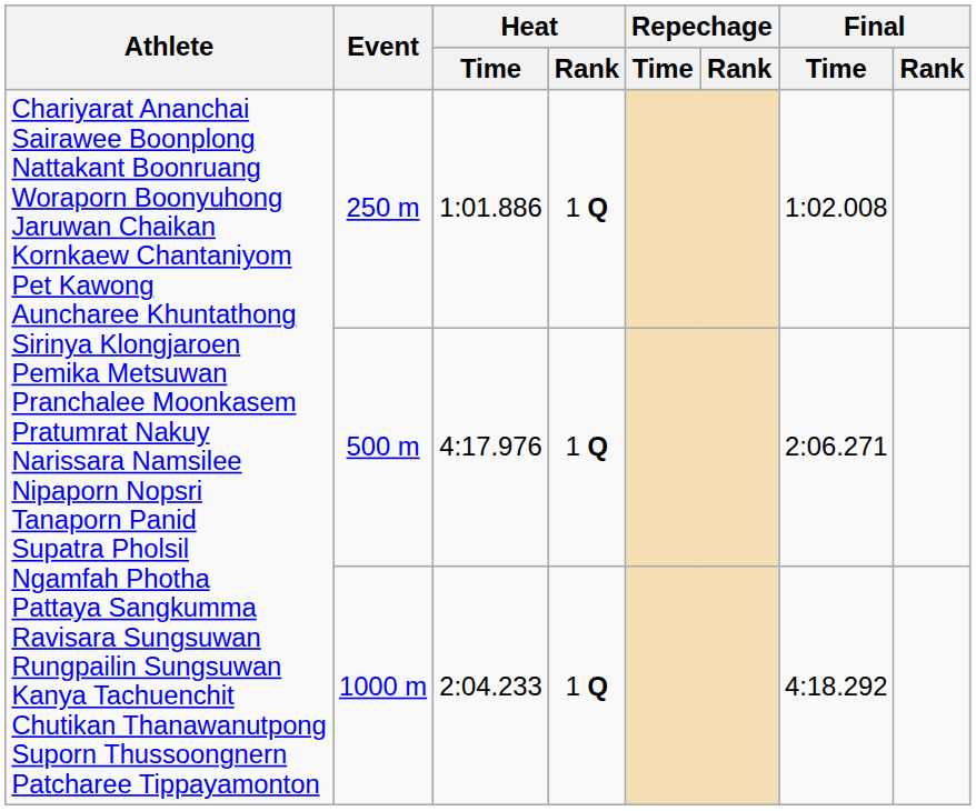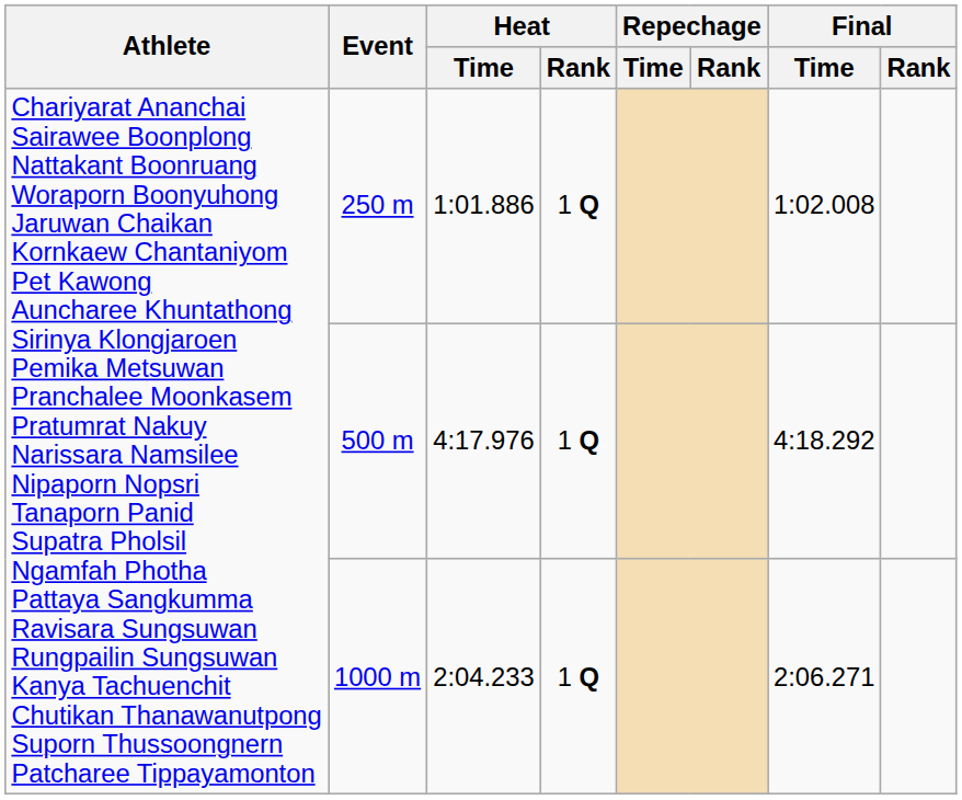500 m | Final / Time: 2:06.271 -> 4:18.292
1000 m | Final / Time: 4:18.292 -> 2:06.271
